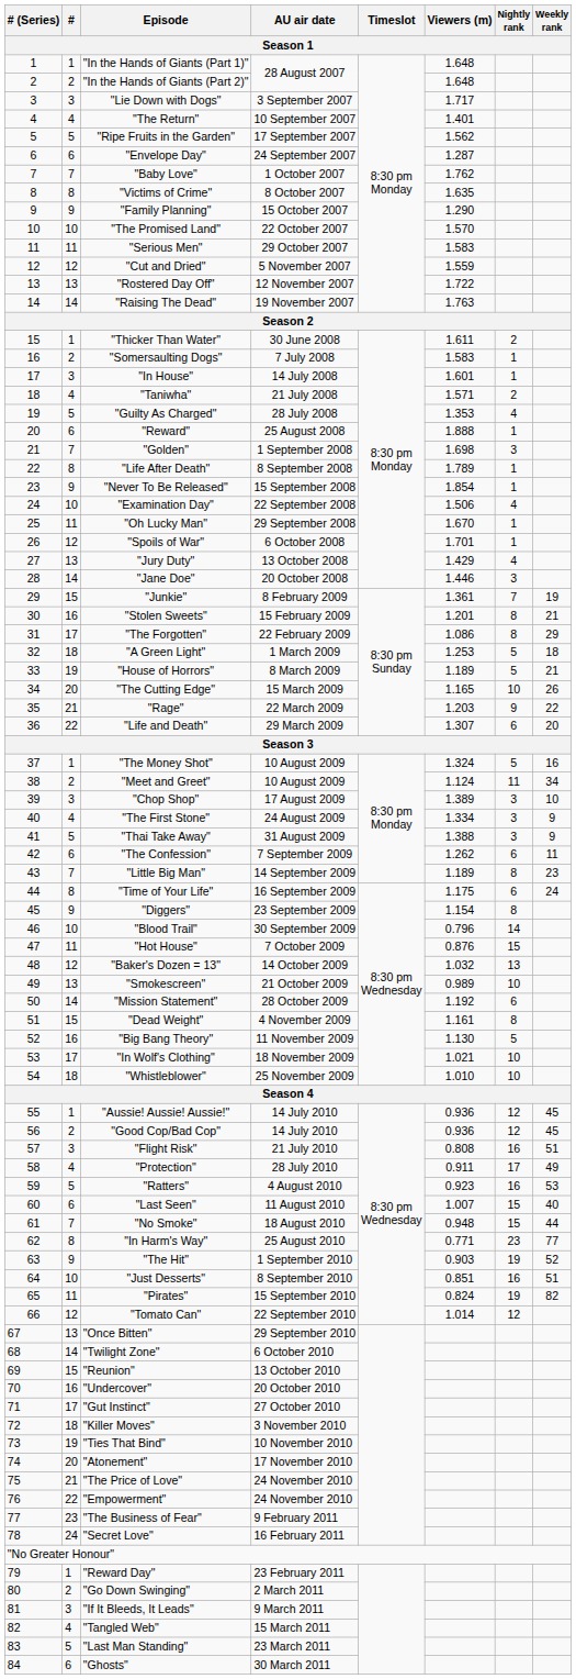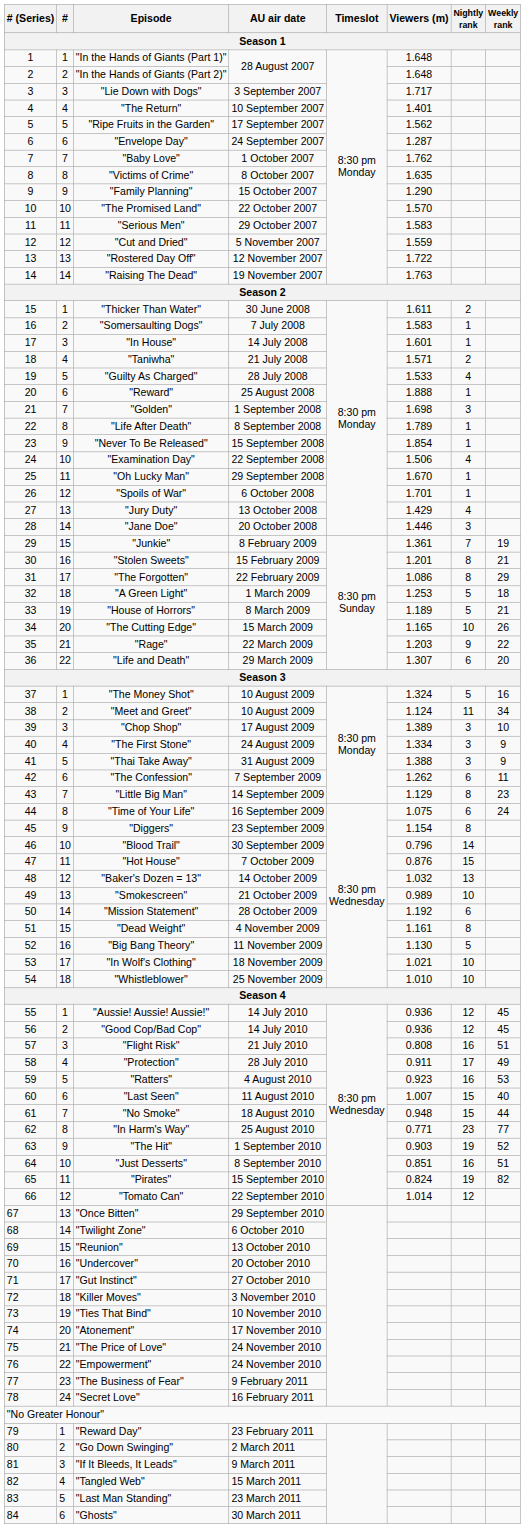"Guilty As Charged" | Viewers (m): 1.353 -> 1.533
"Little Big Man" | Viewers (m): 1.189 -> 1.129
"Time of Your Life" | Viewers (m): 1.175 -> 1.075
